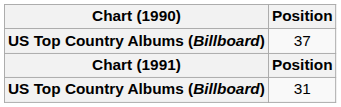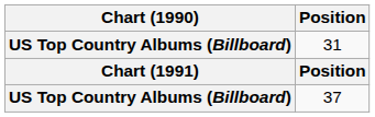rows swapped: 37 <-> 31
